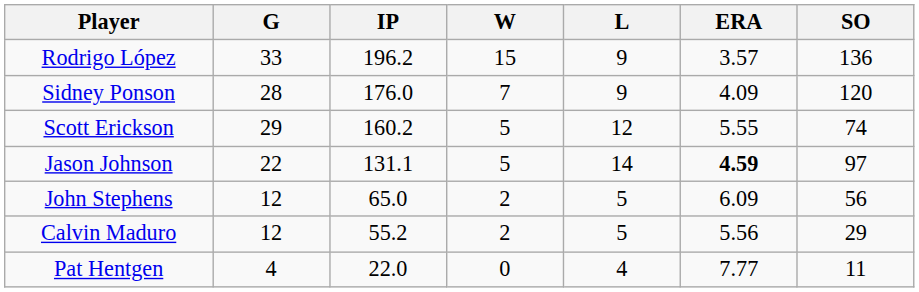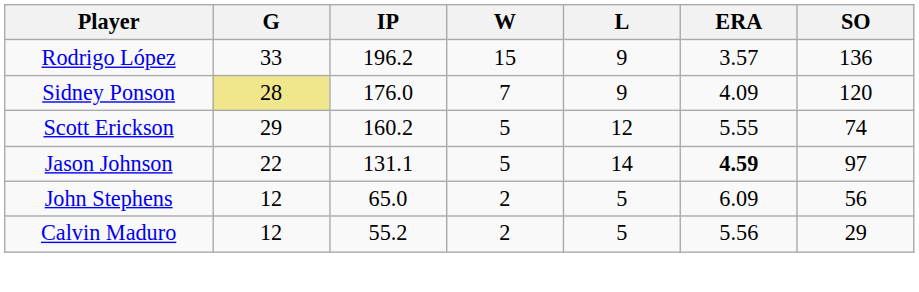Sidney Ponson | G: no background -> khaki background
- row: Pat Hentgen | 4 | 22.0 | 0 | 4 | 7.77 | 11
